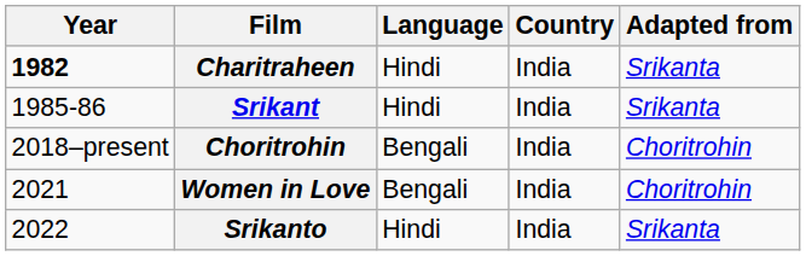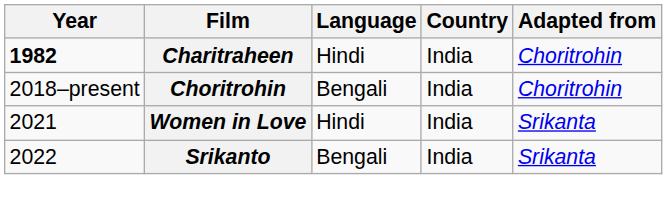Charitraheen | Adapted from: Srikanta -> Choritrohin
- row: 1985-86 | Srikant | Hindi | India | Srikanta
Women in Love | Language: Bengali -> Hindi
Women in Love | Adapted from: Choritrohin -> Srikanta
Srikanto | Language: Hindi -> Bengali
